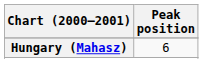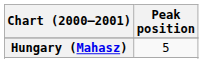Hungary (Mahasz) | Peak position: 6 -> 5
